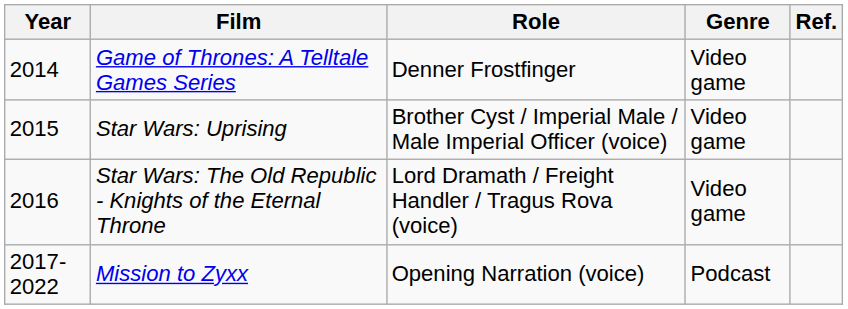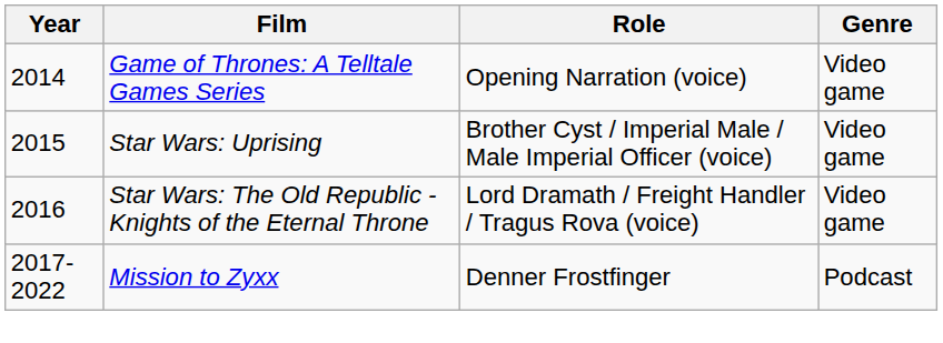- column: Ref.
Game of Thrones: A Telltale Games Series | Role: Denner Frostfinger -> Opening Narration (voice)
Mission to Zyxx | Role: Opening Narration (voice) -> Denner Frostfinger
